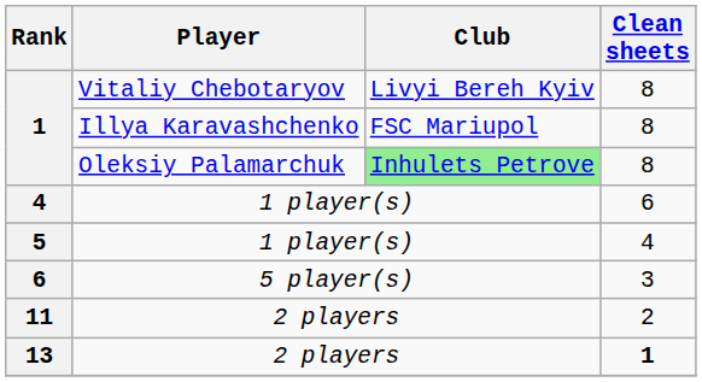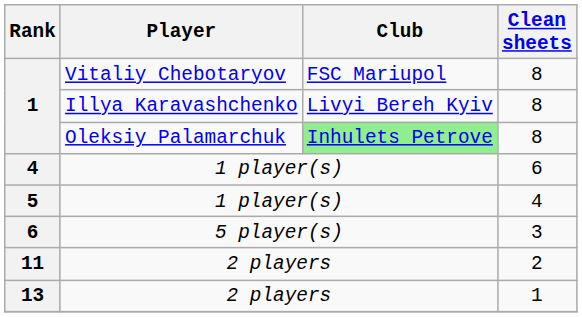1 / Vitaliy Chebotaryov | Club: Livyi Bereh Kyiv -> FSC Mariupol
1 / Illya Karavashchenko | Club: FSC Mariupol -> Livyi Bereh Kyiv
13 | Clean sheets: bold -> normal
